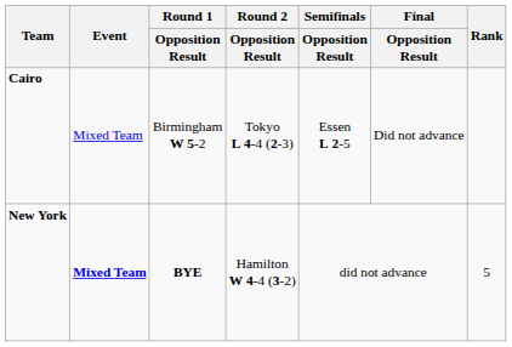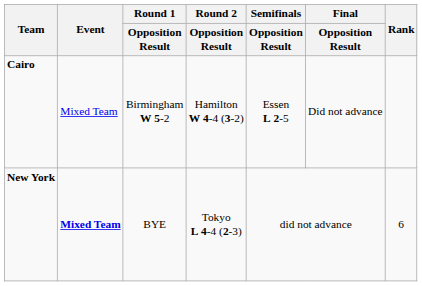Cairo | Round 2 / Opposition Result: Tokyo L 4-4 (2-3) -> Hamilton W 4-4 (3-2)
New York | Round 1 / Opposition Result: bold -> normal
New York | Round 2 / Opposition Result: Hamilton W 4-4 (3-2) -> Tokyo L 4-4 (2-3)
New York | Rank: 5 -> 6
